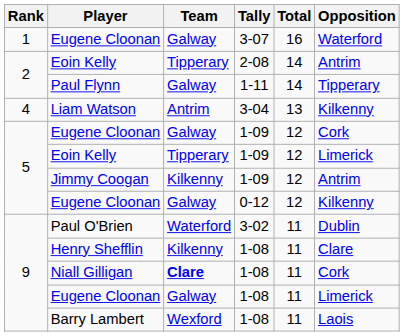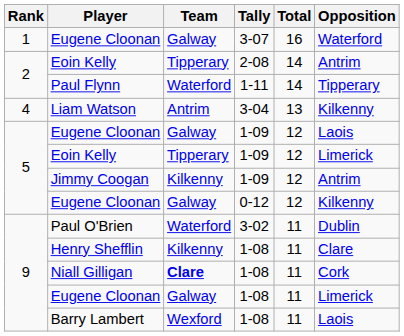Paul Flynn | Team: Galway -> Waterford
Eugene Cloonan / 1-09 | Opposition: Cork -> Laois
